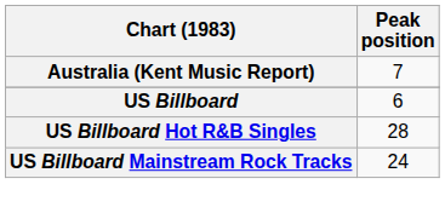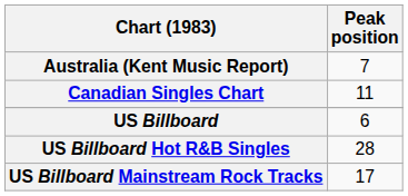+ row: Canadian Singles Chart | 11
US Billboard Mainstream Rock Tracks | Peak position: 24 -> 17
